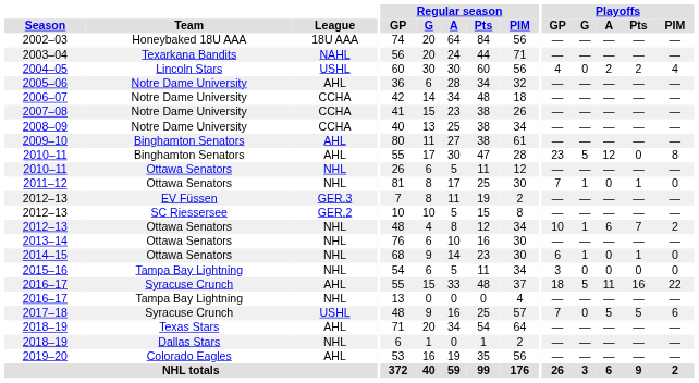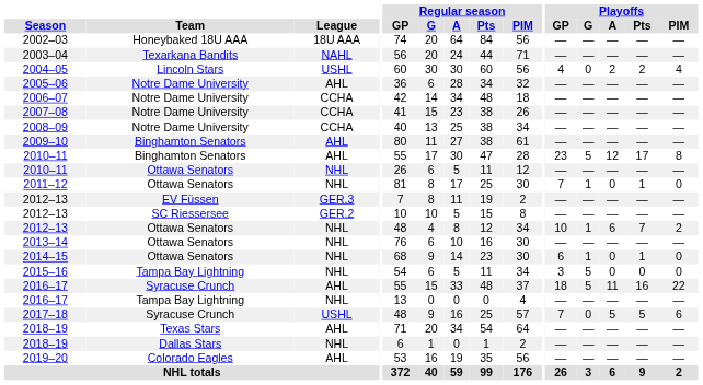2010–11 / Binghamton Senators | Playoffs / Pts: 0 -> 17
2015–16 | Playoffs / G: 0 -> 5
